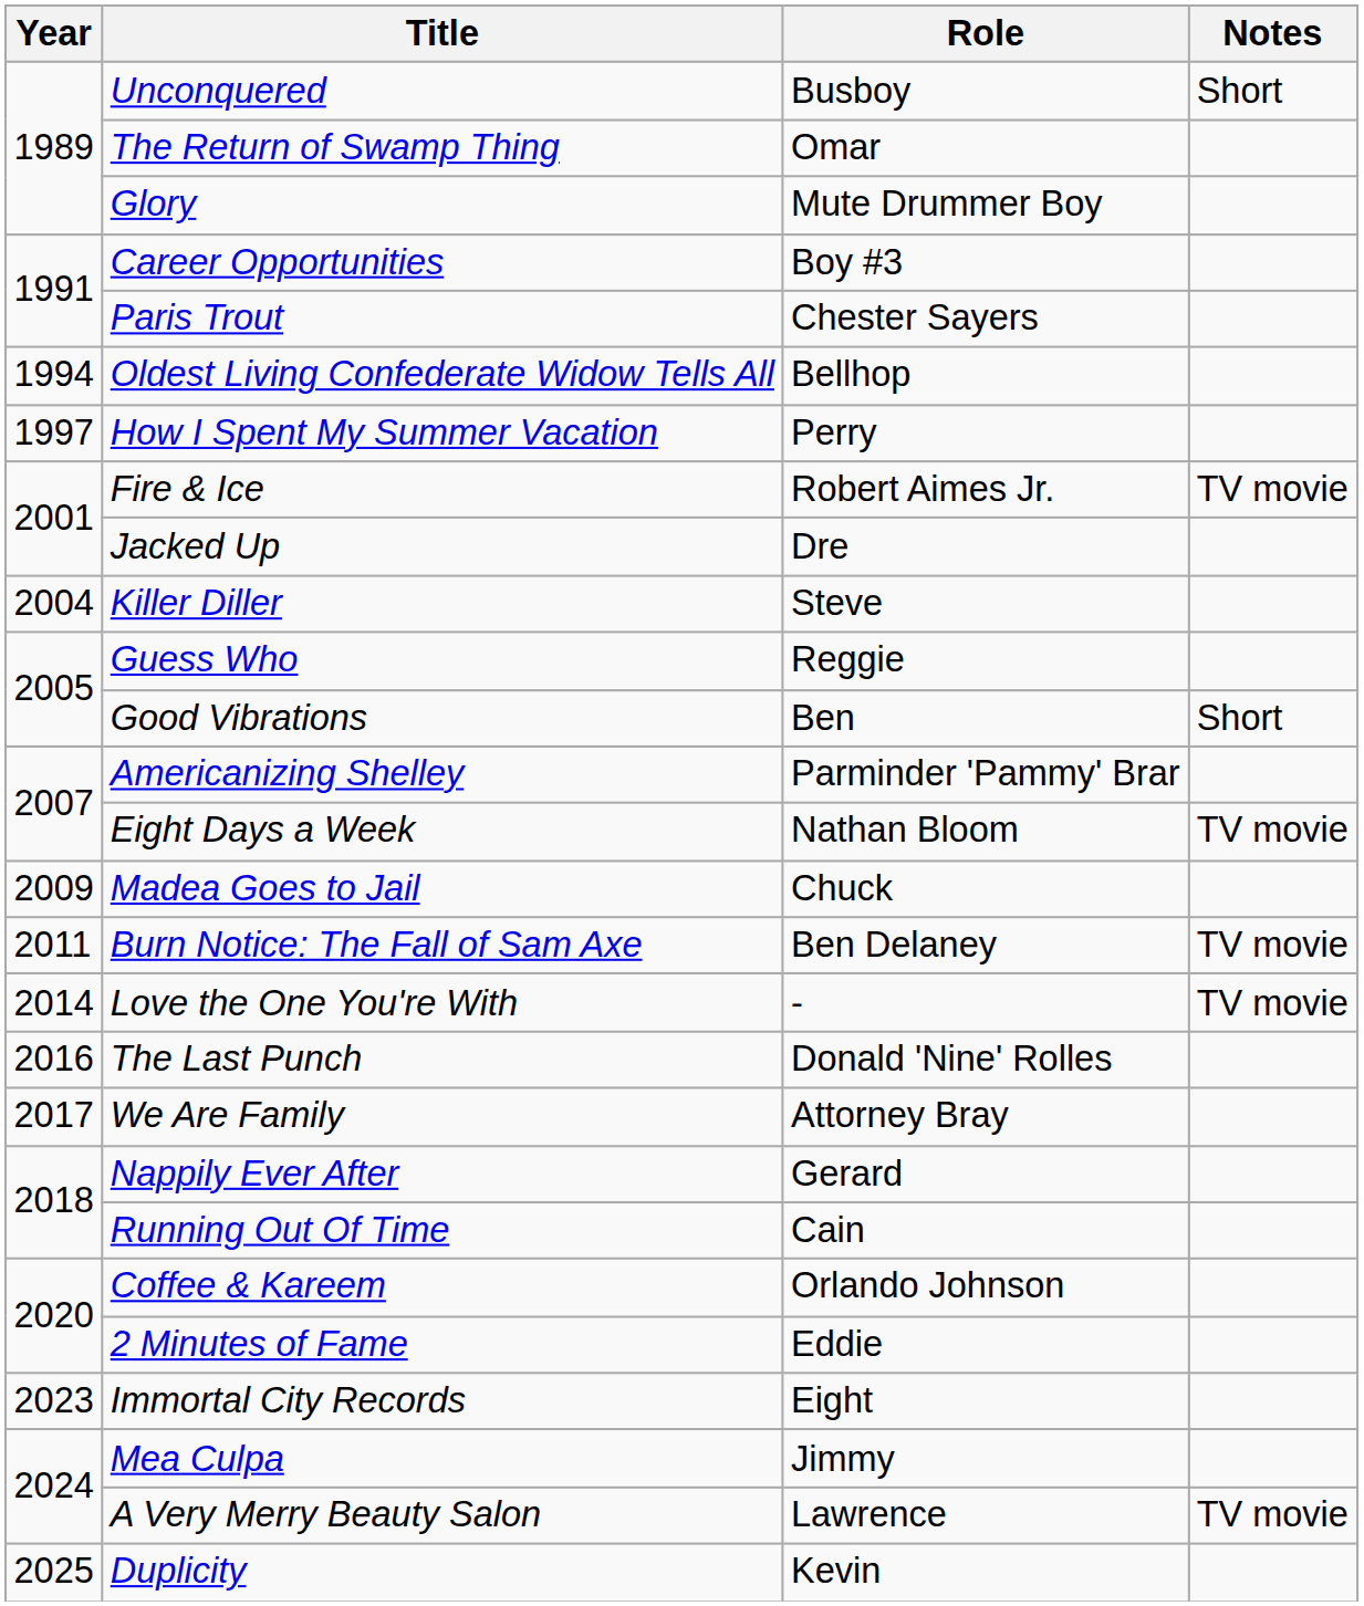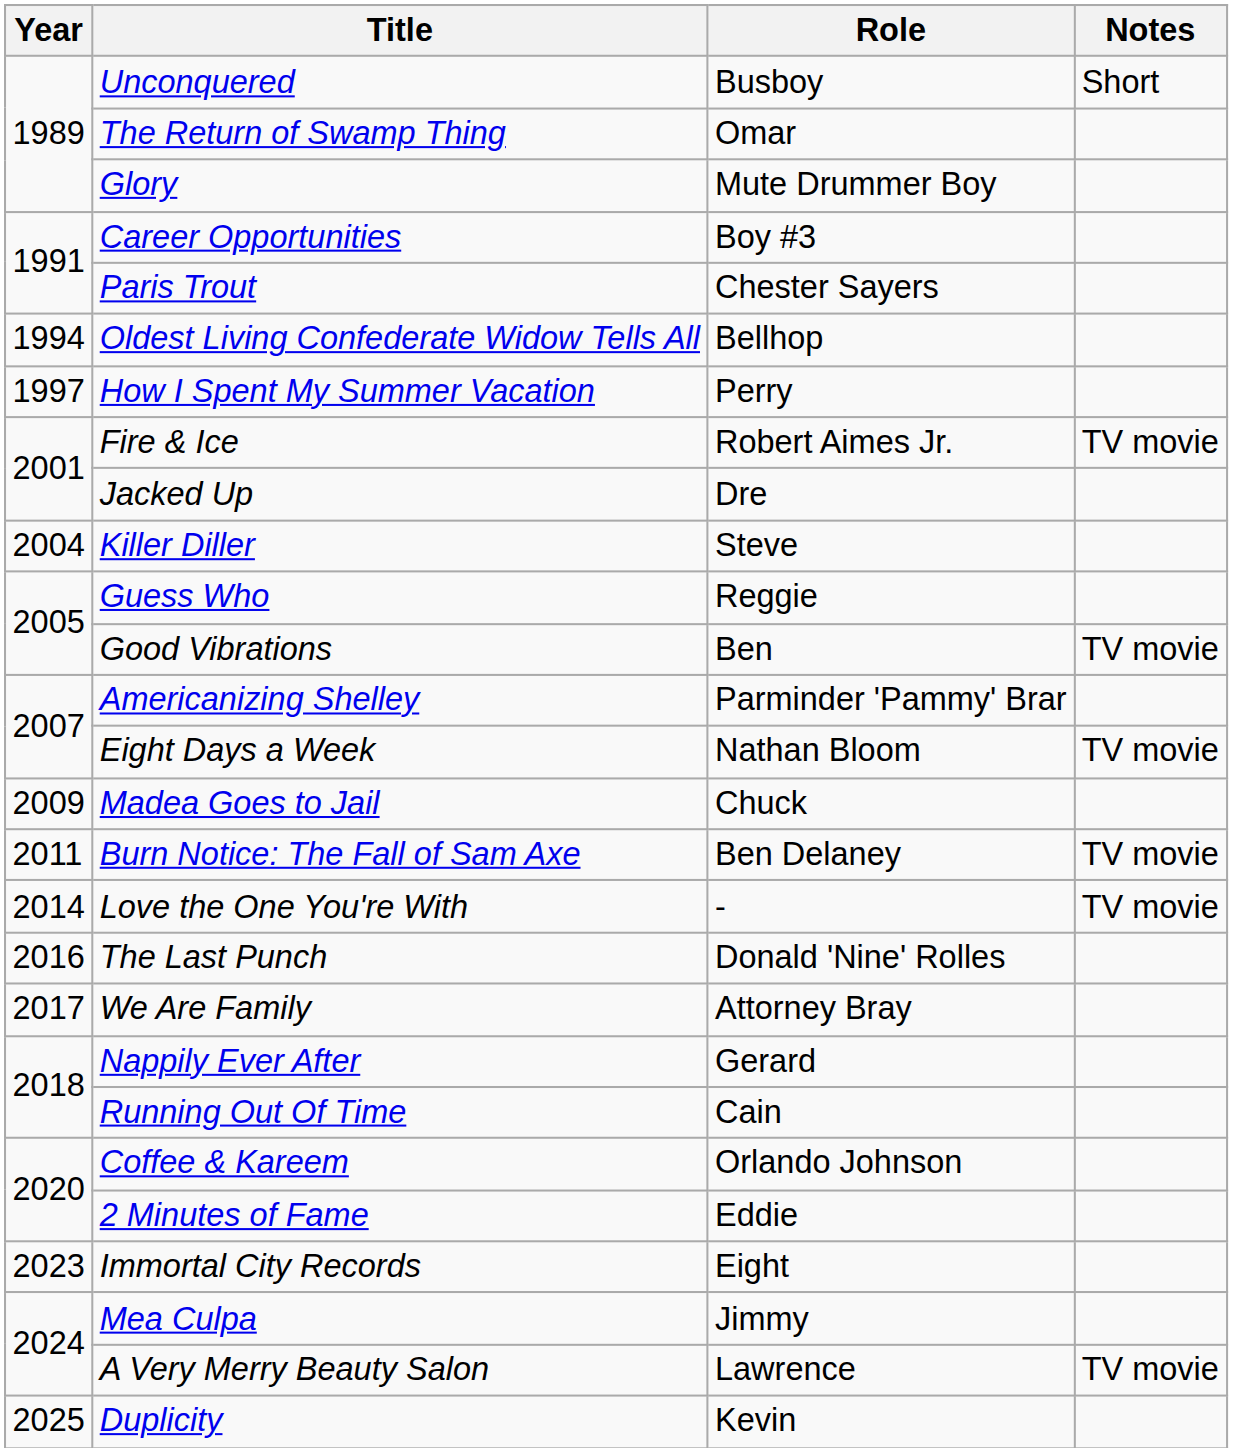Good Vibrations | Notes: Short -> TV movie
